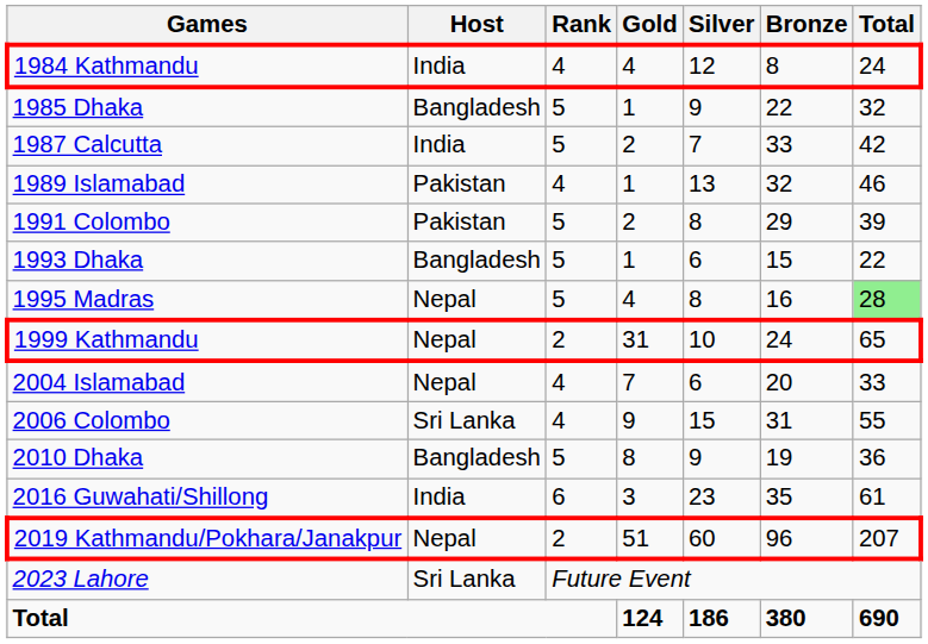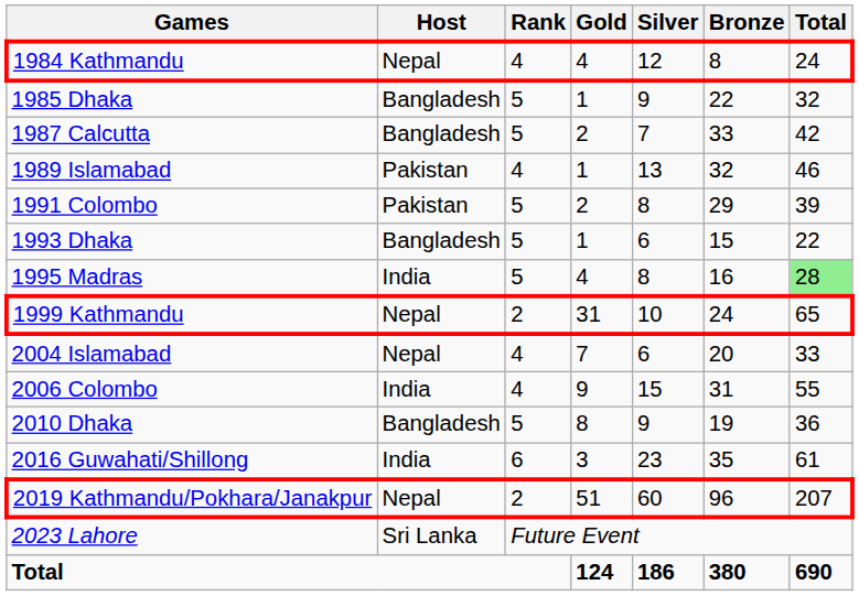1984 Kathmandu | Host: India -> Nepal
1987 Calcutta | Host: India -> Bangladesh
1995 Madras | Host: Nepal -> India
2006 Colombo | Host: Sri Lanka -> India
